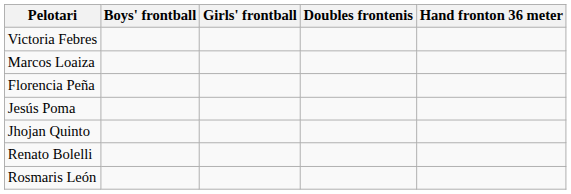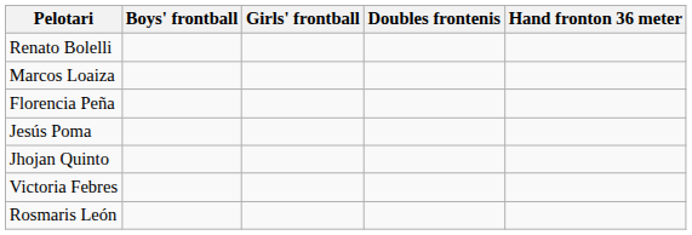rows swapped: Renato Bolelli <-> Victoria Febres
